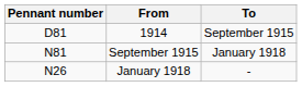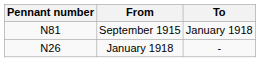- row: D81 | 1914 | September 1915
